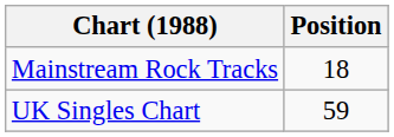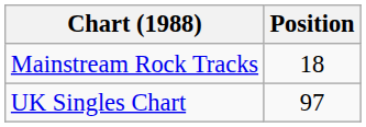UK Singles Chart | Position: 59 -> 97
